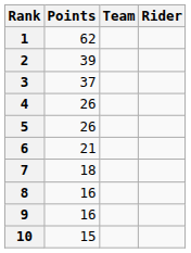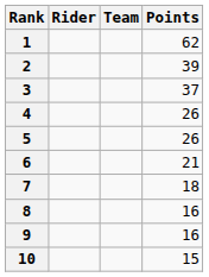columns swapped: Rider <-> Points
